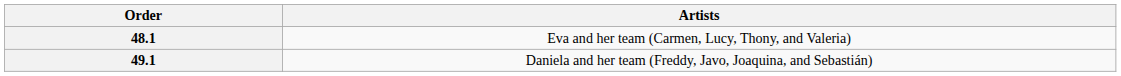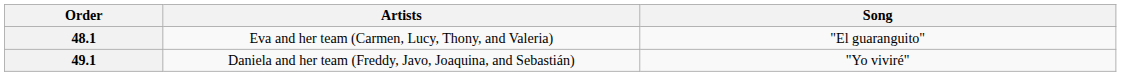+ column: Song | "El guaranguito" | "Yo viviré"
